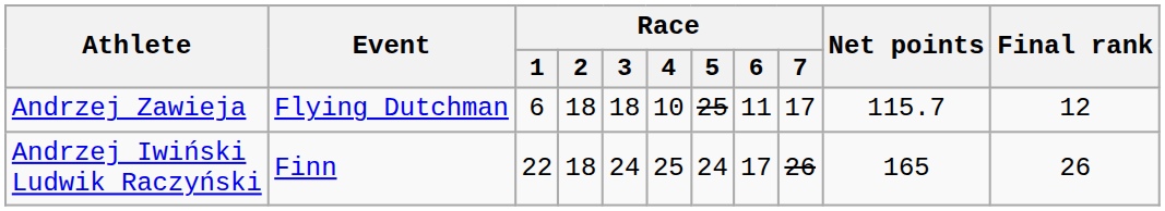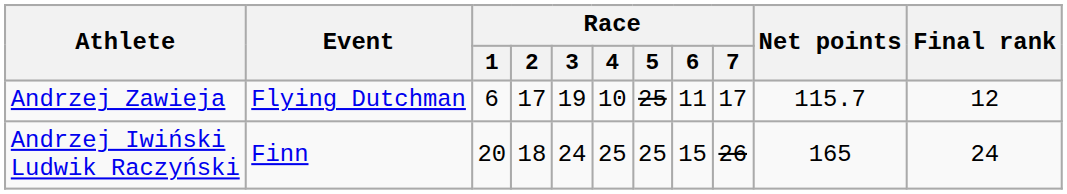Andrzej Zawieja | Race / 2: 18 -> 17
Andrzej Zawieja | Race / 3: 18 -> 19
Andrzej Iwiński Ludwik Raczyński | Race / 1: 22 -> 20
Andrzej Iwiński Ludwik Raczyński | Race / 5: 24 -> 25
Andrzej Iwiński Ludwik Raczyński | Race / 6: 17 -> 15
Andrzej Iwiński Ludwik Raczyński | Final rank: 26 -> 24
